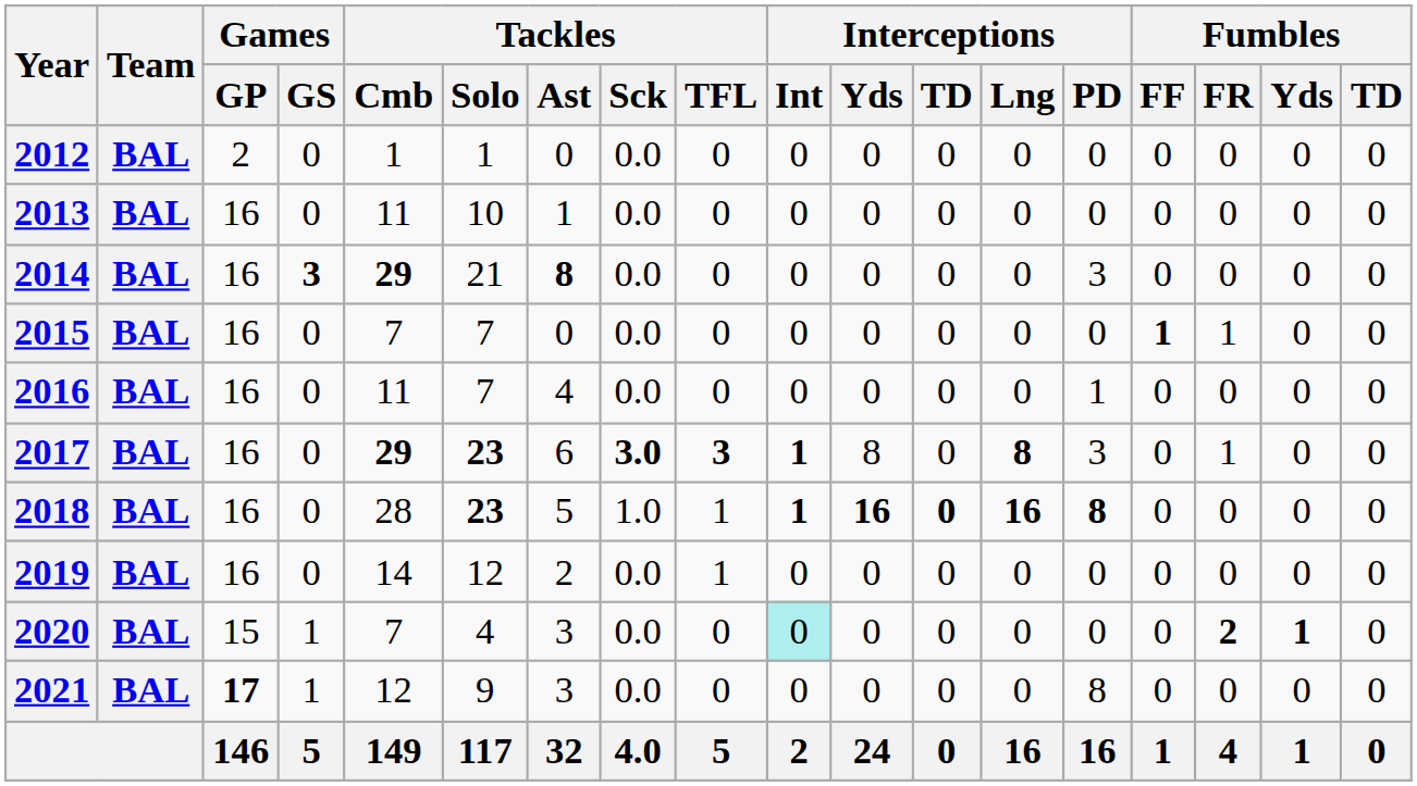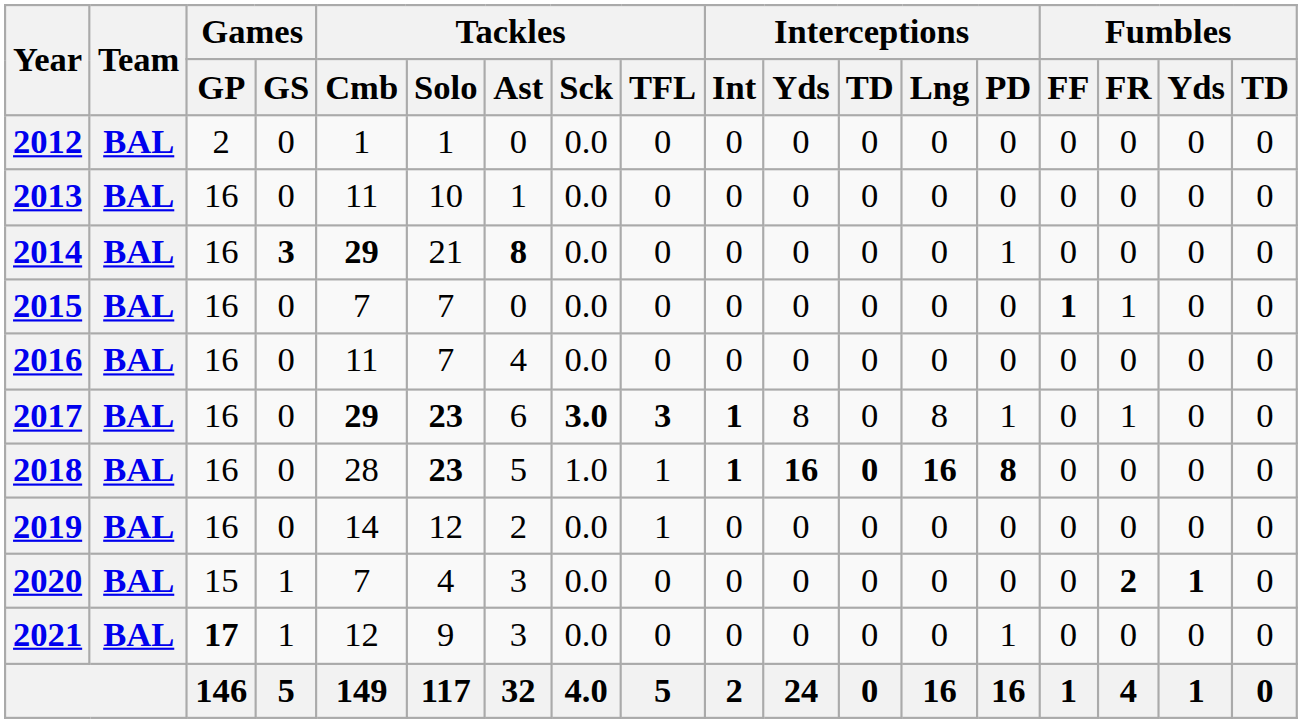2014 | Interceptions / PD: 3 -> 1
2016 | Interceptions / PD: 1 -> 0
2017 | Interceptions / Lng: bold -> normal
2017 | Interceptions / PD: 3 -> 1
2020 | Interceptions / Int: paleturquoise background -> no background
2021 | Interceptions / PD: 8 -> 1
